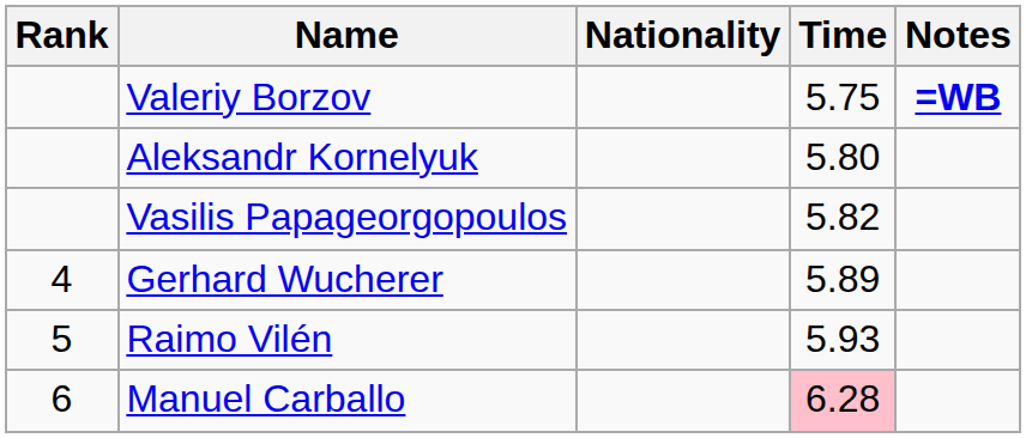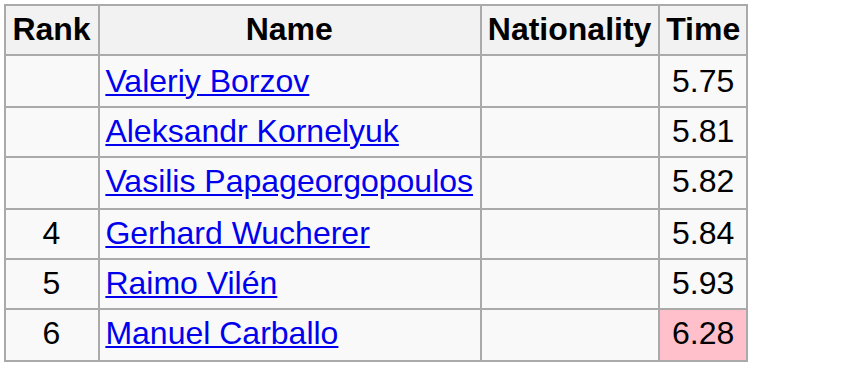- column: Notes | =WB
Aleksandr Kornelyuk | Time: 5.80 -> 5.81
Gerhard Wucherer | Time: 5.89 -> 5.84
